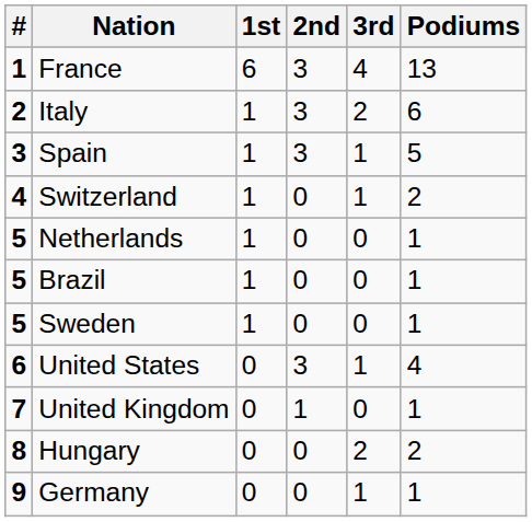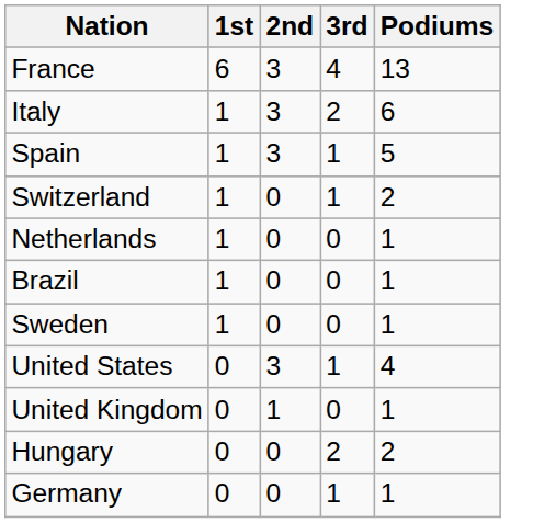- column: # | 1 | 2 | 3 | 4 | 5 | 5 | 5 | 6 | 7 | 8 | 9
